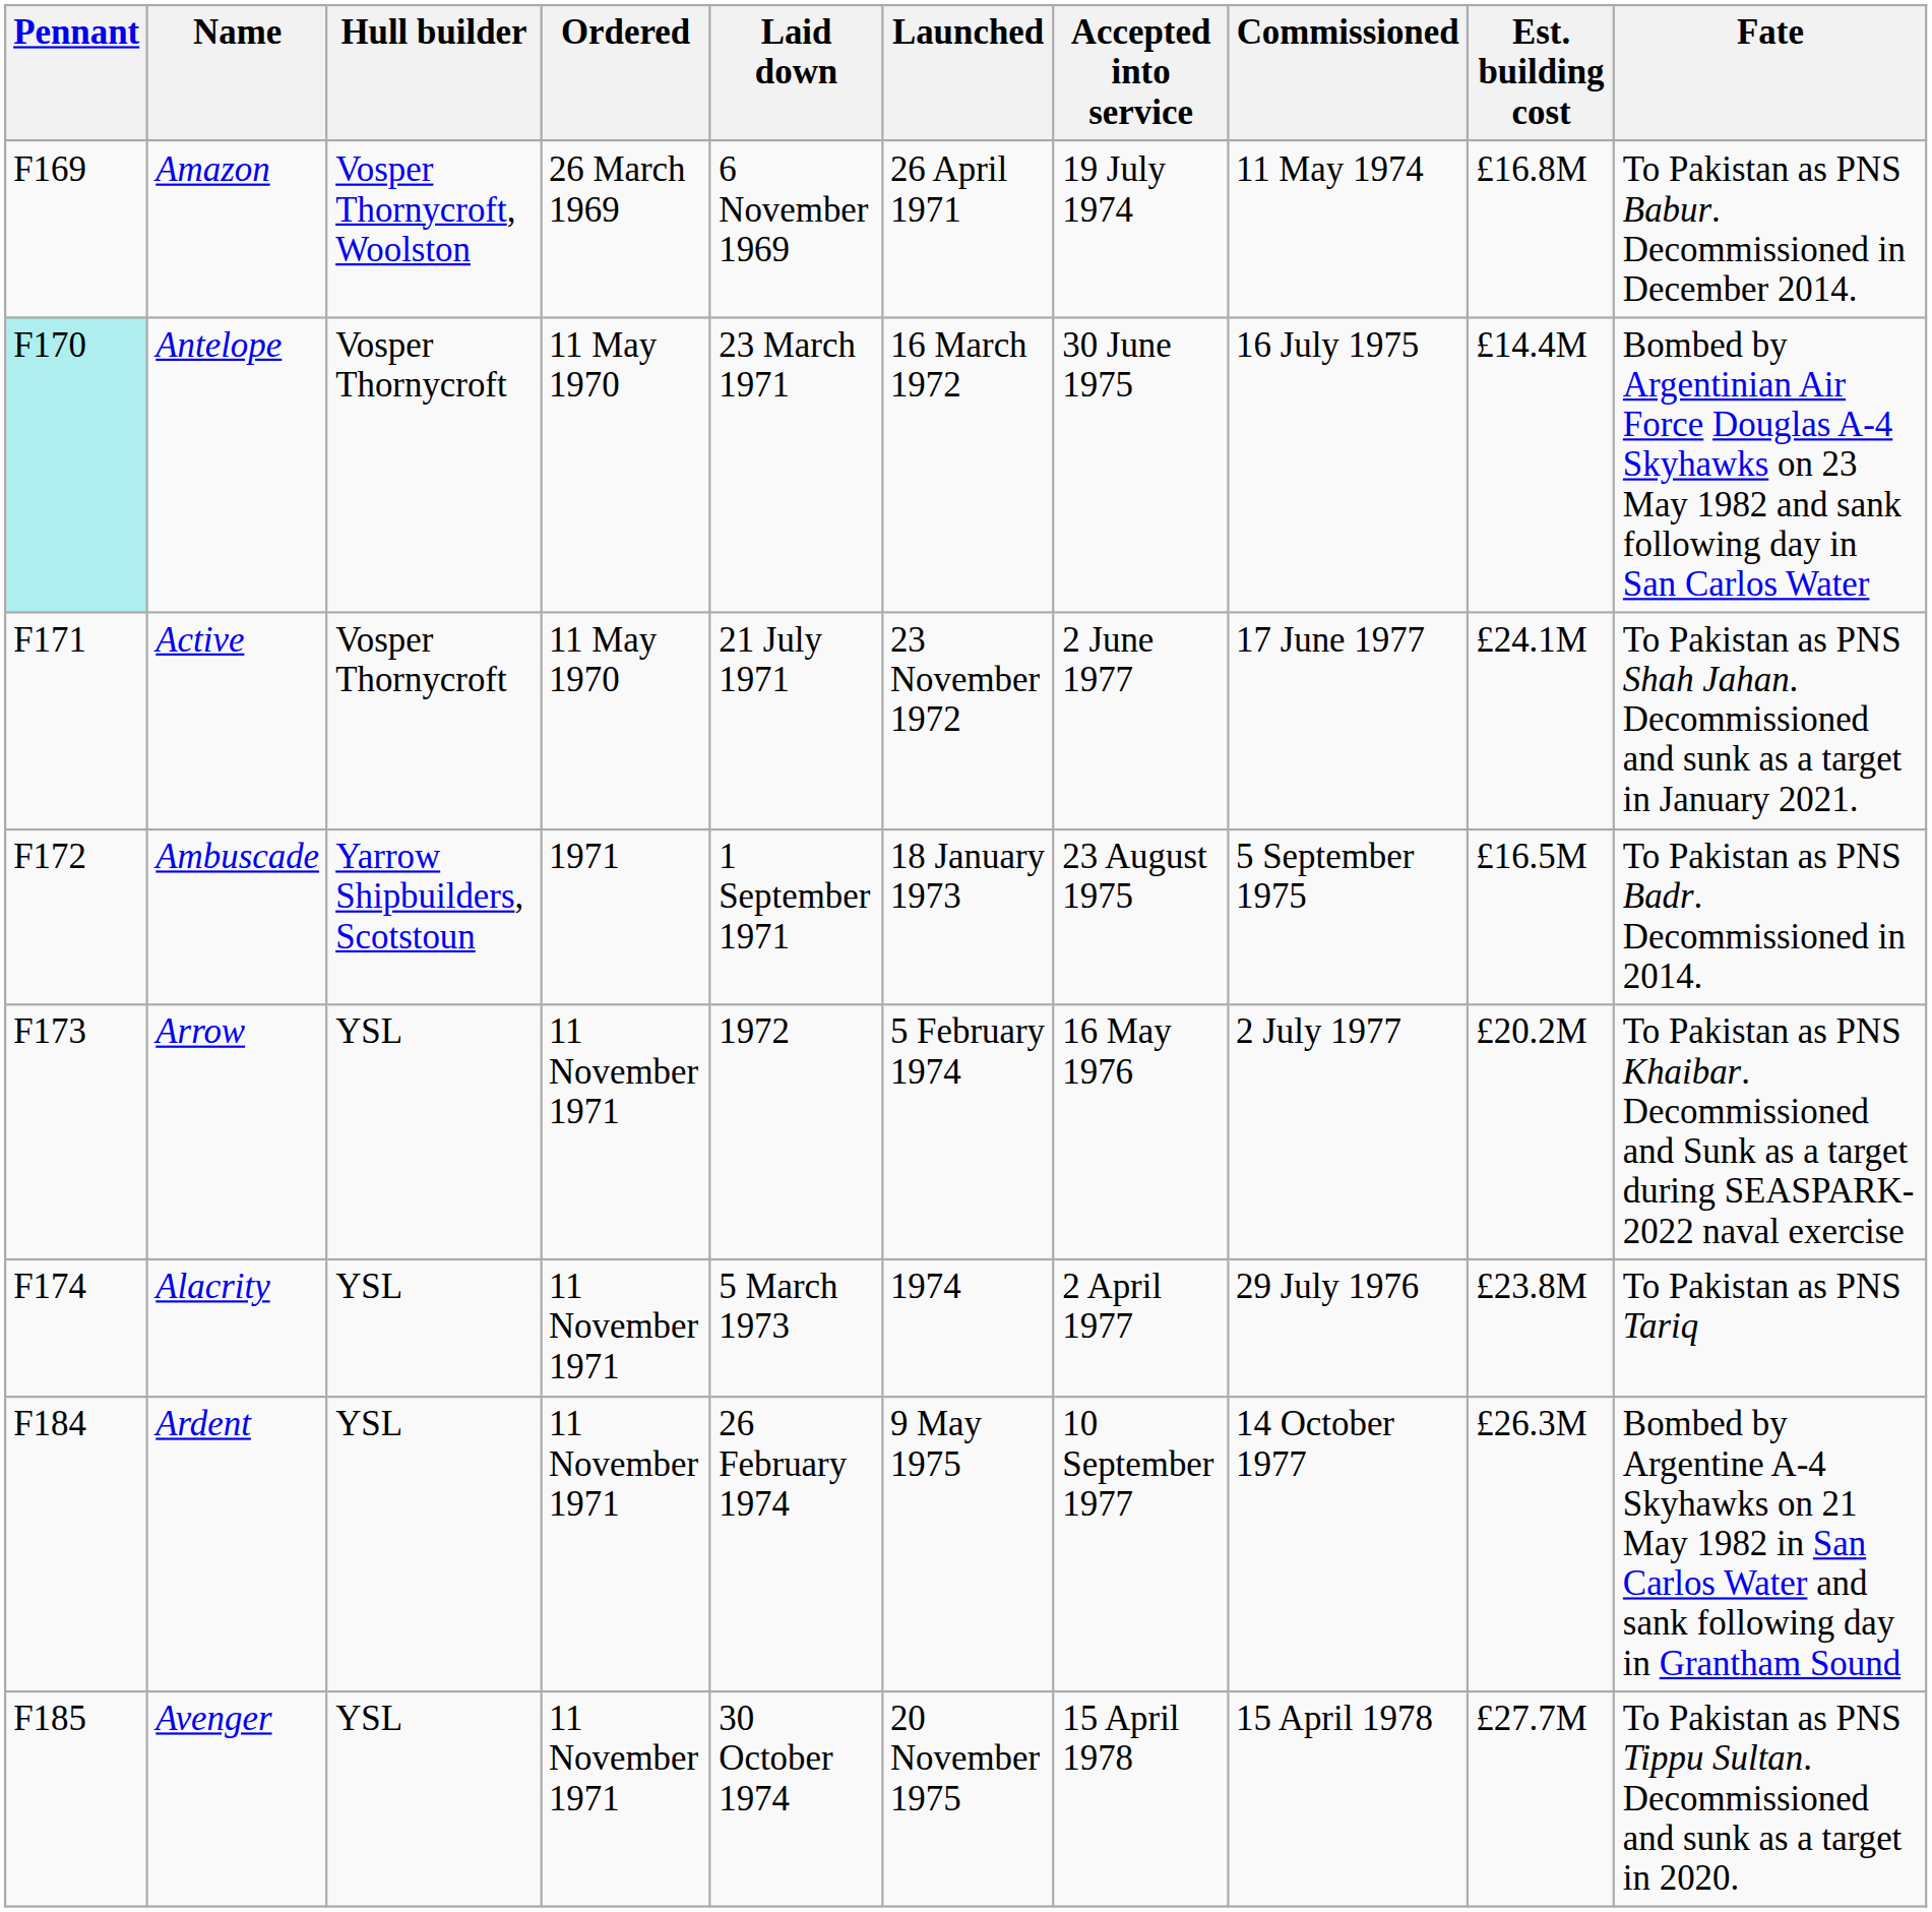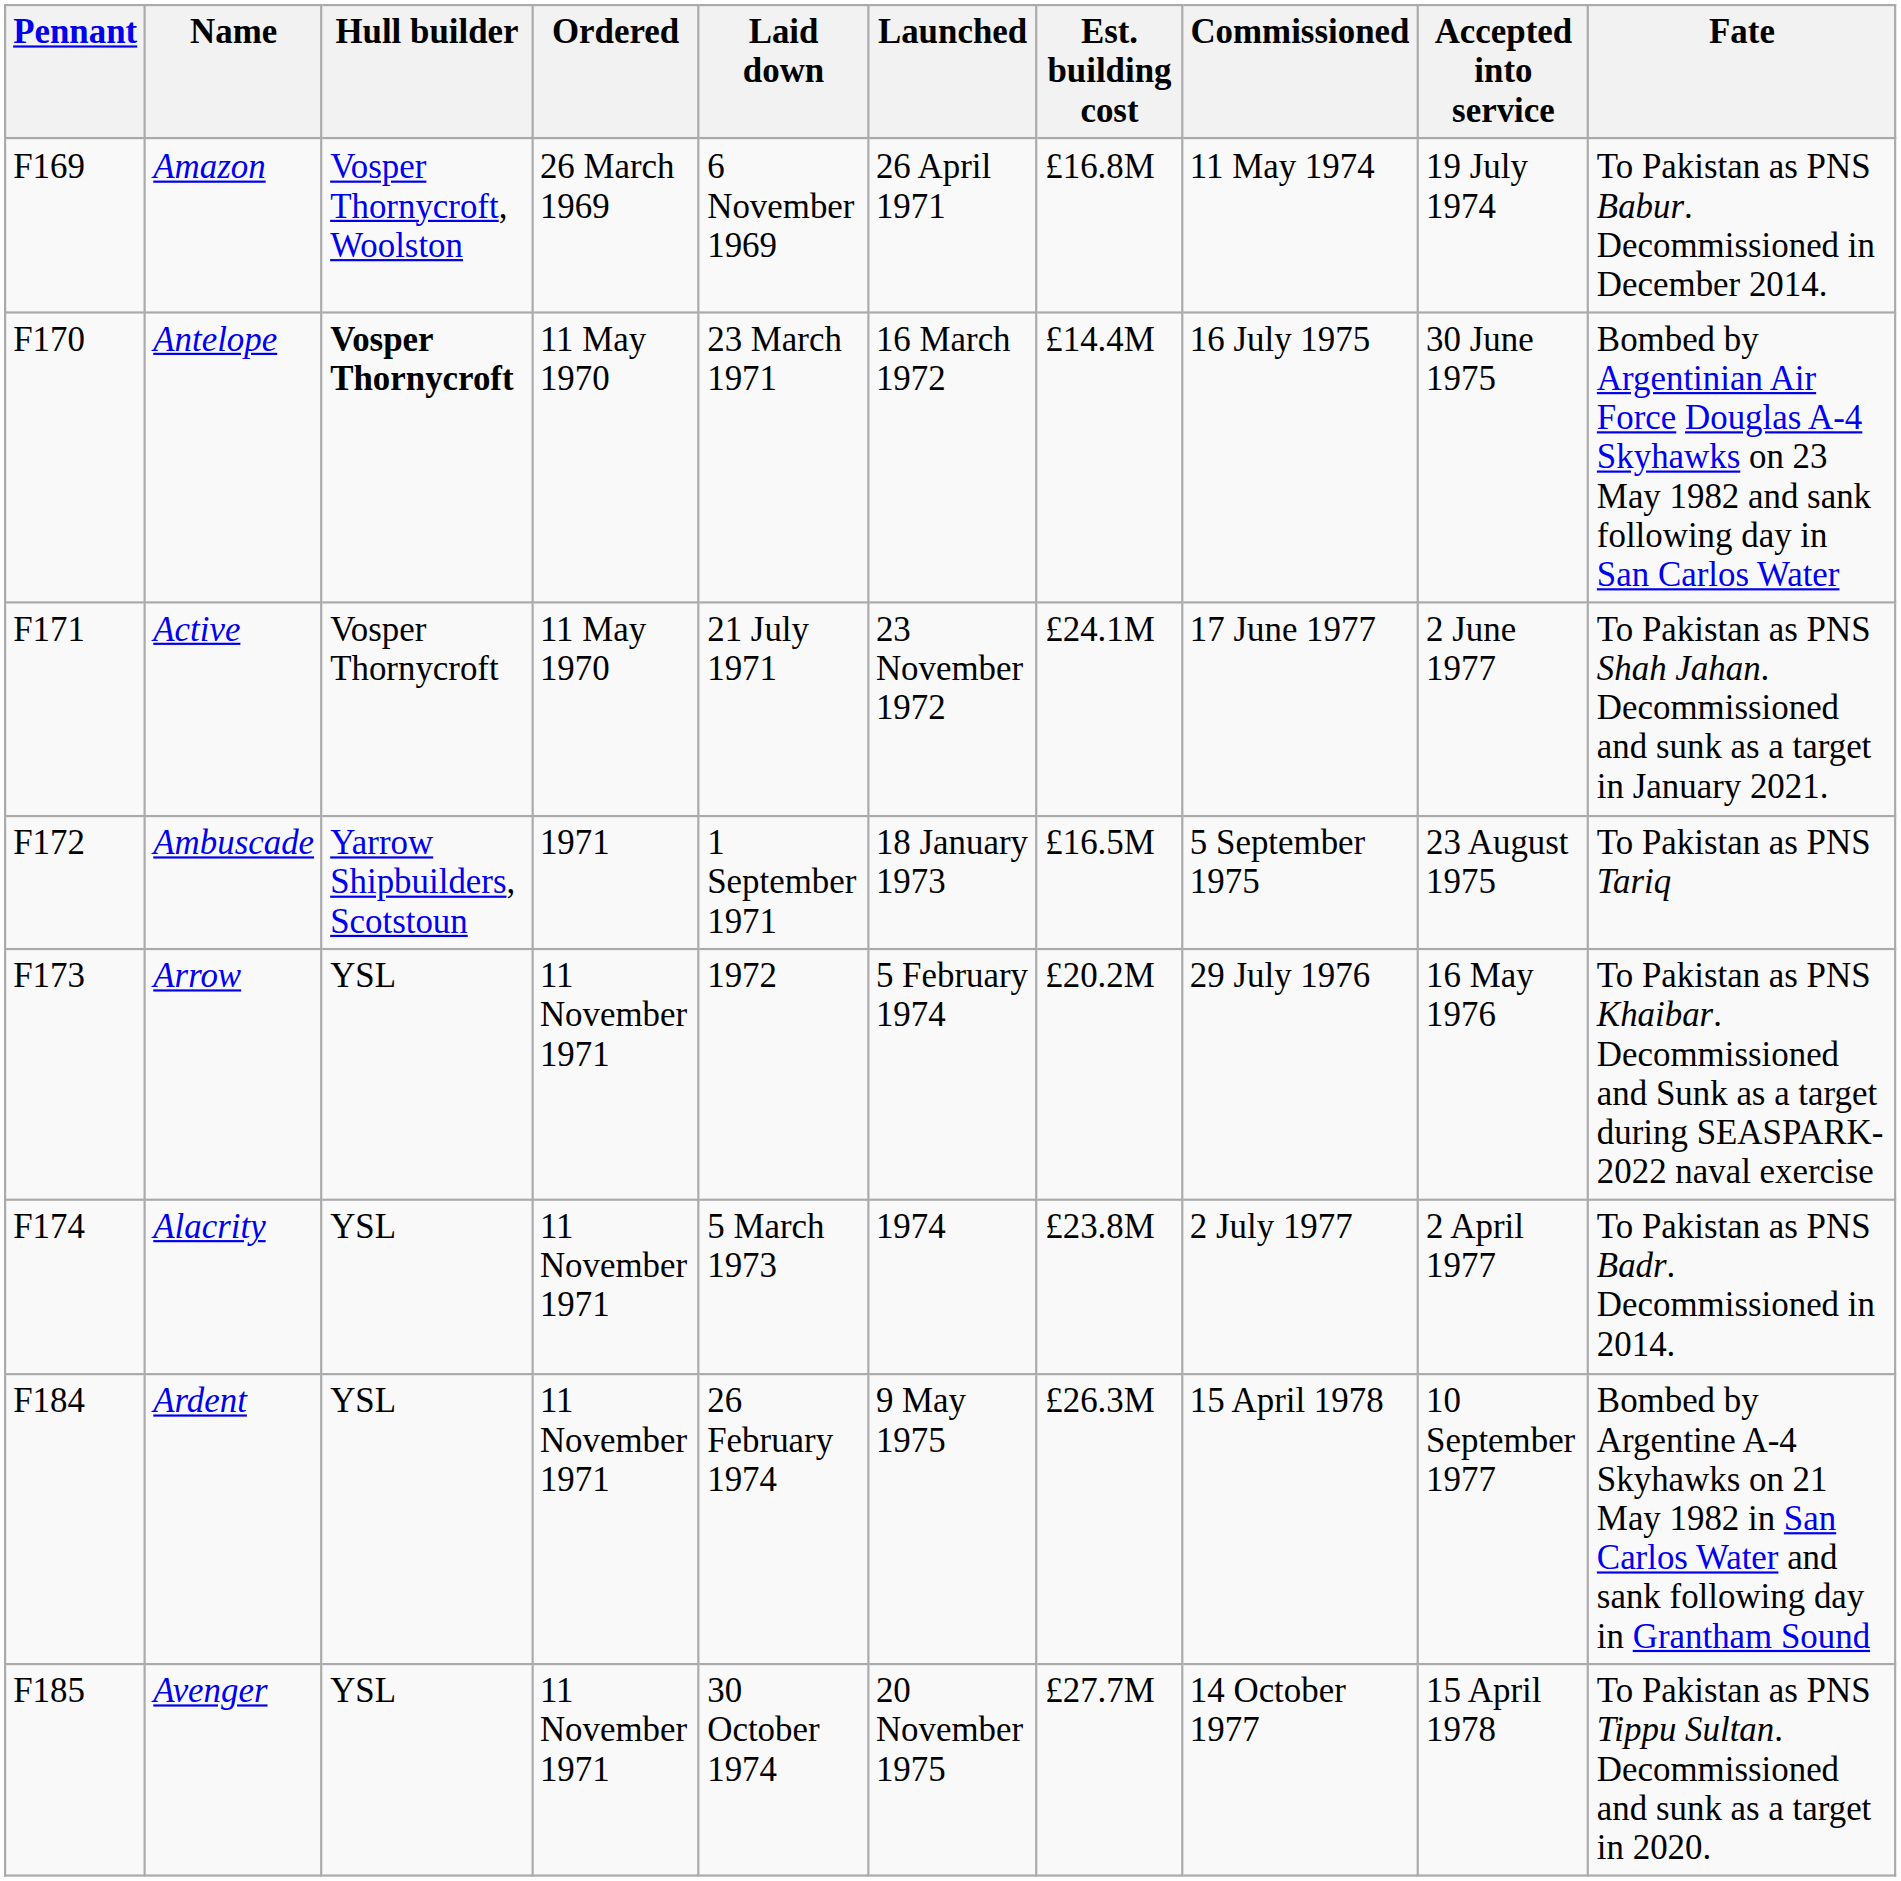columns swapped: Accepted into service <-> Est. building cost
Antelope | Pennant: paleturquoise background -> no background
Antelope | Hull builder: normal -> bold
Ambuscade | Fate: To Pakistan as PNS Badr. Decommissioned in 2014. -> To Pakistan as PNS Tariq
Arrow | Commissioned: 2 July 1977 -> 29 July 1976
Alacrity | Commissioned: 29 July 1976 -> 2 July 1977
Alacrity | Fate: To Pakistan as PNS Tariq -> To Pakistan as PNS Badr. Decommissioned in 2014.
Ardent | Commissioned: 14 October 1977 -> 15 April 1978
Avenger | Commissioned: 15 April 1978 -> 14 October 1977
